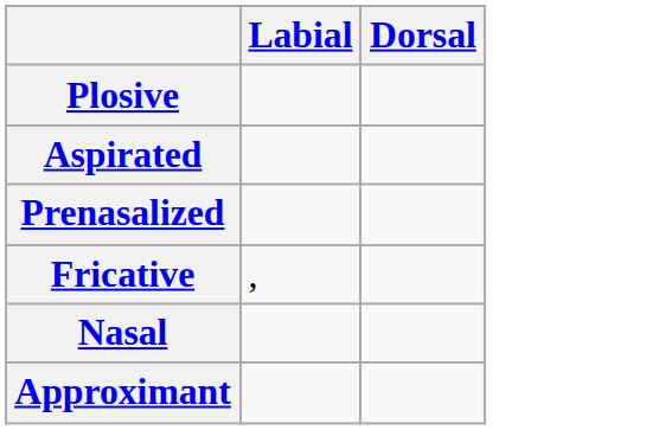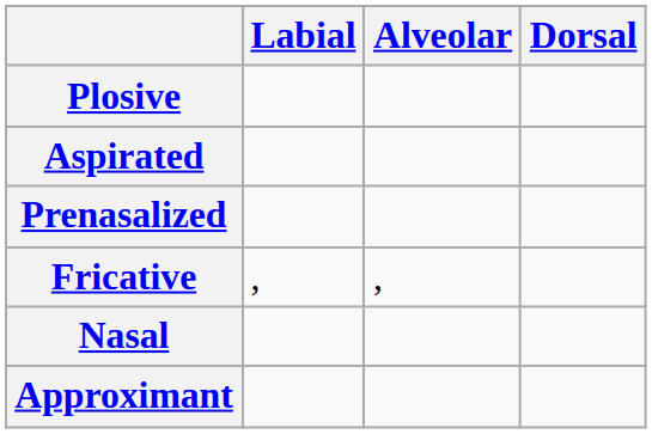+ column: Alveolar | ,
